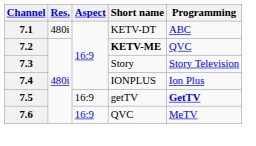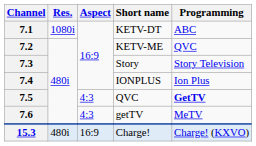7.1 | Res.: 480i -> 1080i
7.2 | Short name: bold -> normal
7.5 | Aspect: 16:9 -> 4:3
7.5 | Short name: getTV -> QVC
7.6 | Aspect: 16:9 -> 4:3
7.6 | Short name: QVC -> getTV
+ row: 15.3 | 480i | 16:9 | Charge! | Charge! (KXVO)
